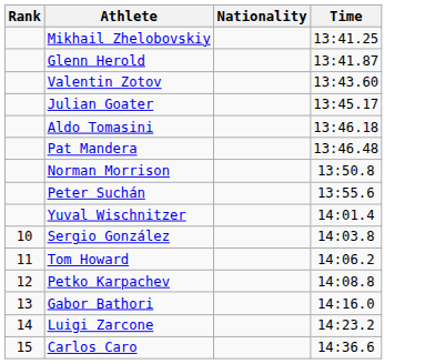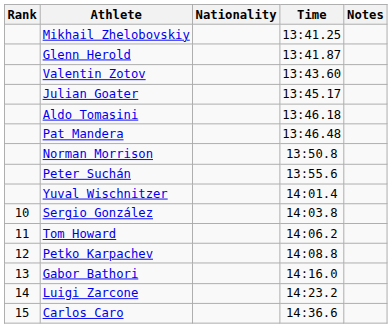+ column: Notes
